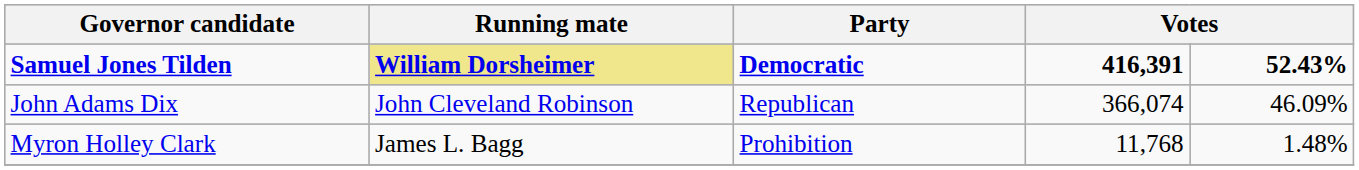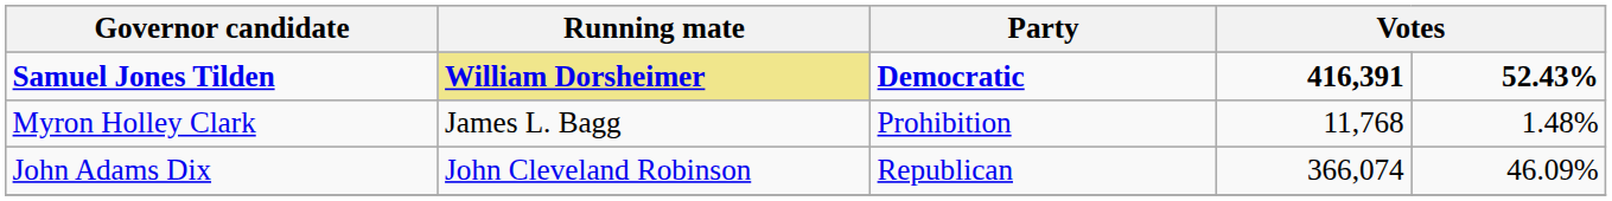rows swapped: John Adams Dix <-> Myron Holley Clark
